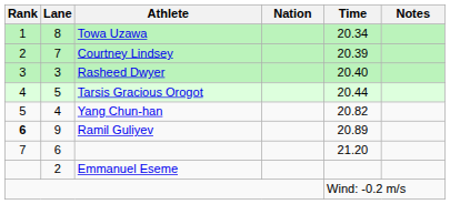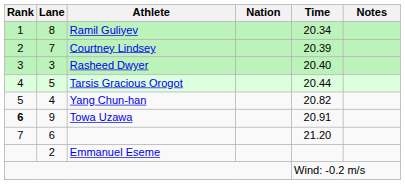8 | Athlete: Towa Uzawa -> Ramil Guliyev
9 | Athlete: Ramil Guliyev -> Towa Uzawa
9 | Time: 20.89 -> 20.91
